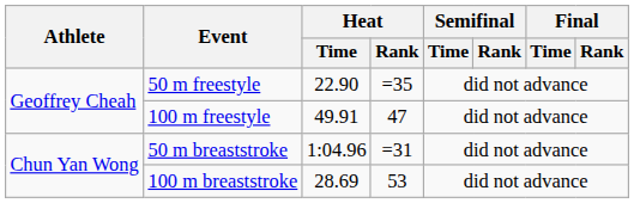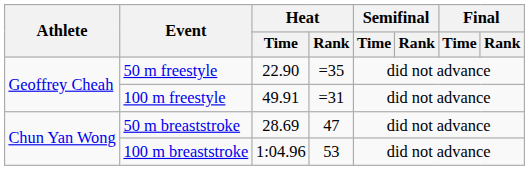100 m freestyle | Heat / Rank: 47 -> =31
50 m breaststroke | Heat / Time: 1:04.96 -> 28.69
50 m breaststroke | Heat / Rank: =31 -> 47
100 m breaststroke | Heat / Time: 28.69 -> 1:04.96
